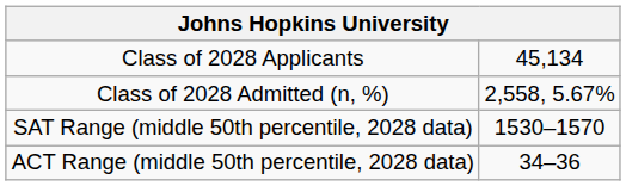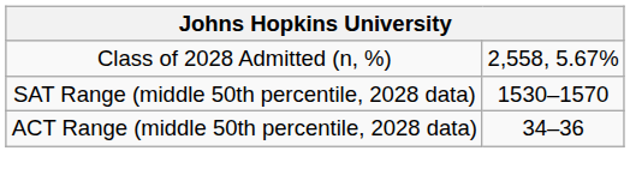- row: Class of 2028 Applicants | 45,134
